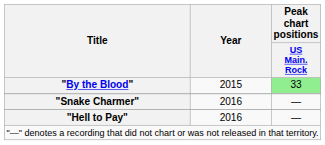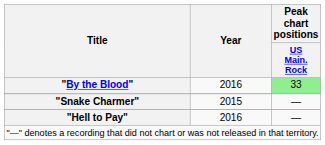"By the Blood" | Year: 2015 -> 2016
"Snake Charmer" | Year: 2016 -> 2015
